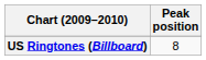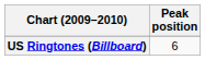US Ringtones (Billboard) | Peak position: 8 -> 6
